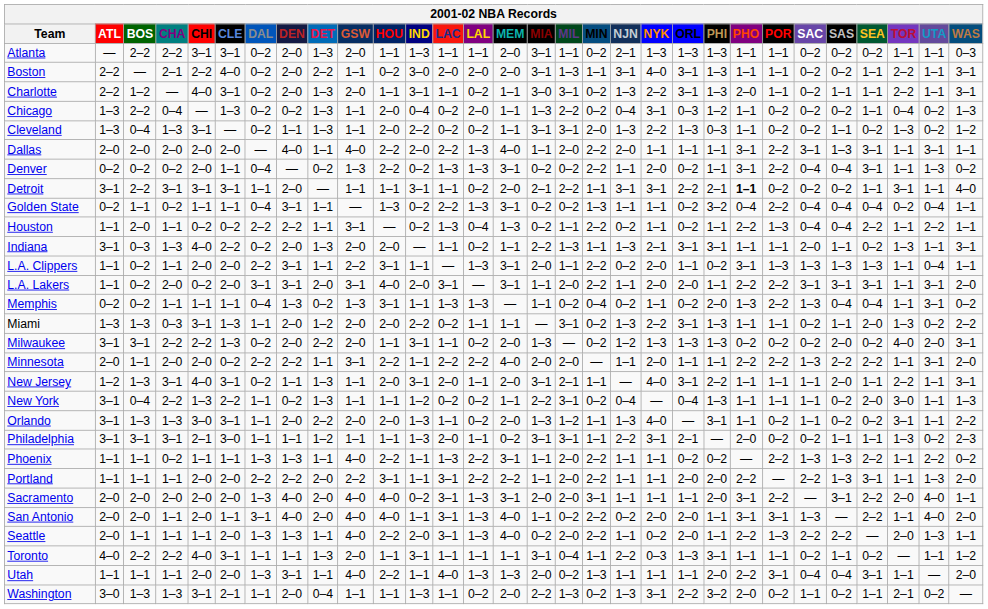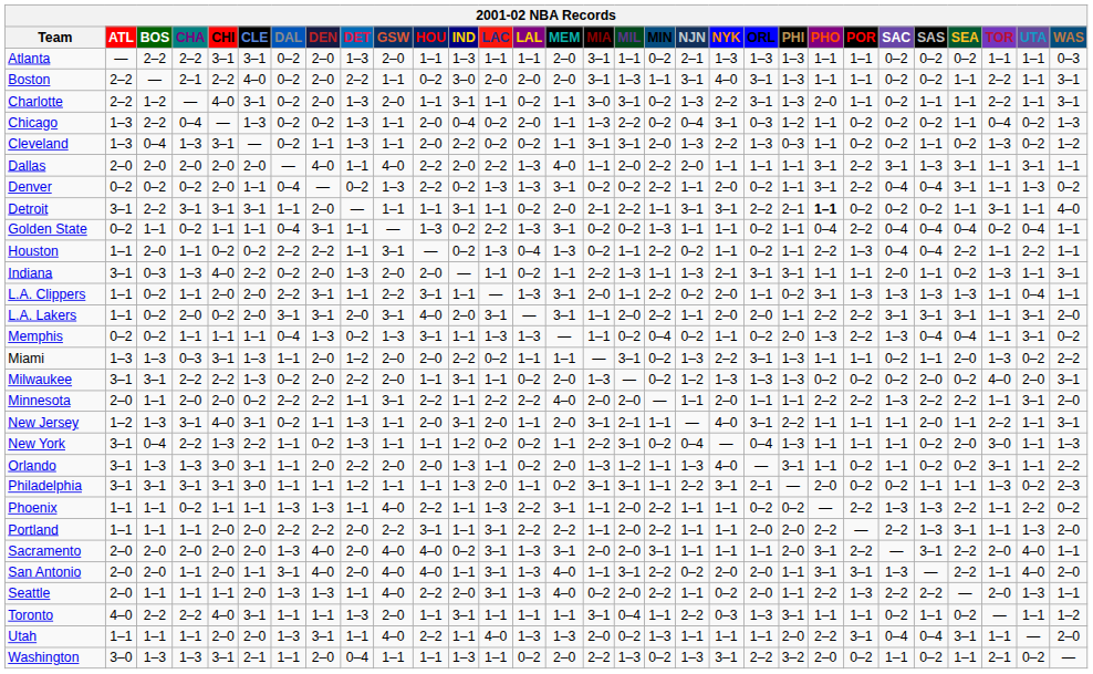Golden State | PHI: 3–2 -> 1–1
Philadelphia | CHI: 2–1 -> 3–1
San Antonio | MIL: 0–2 -> 3–1
